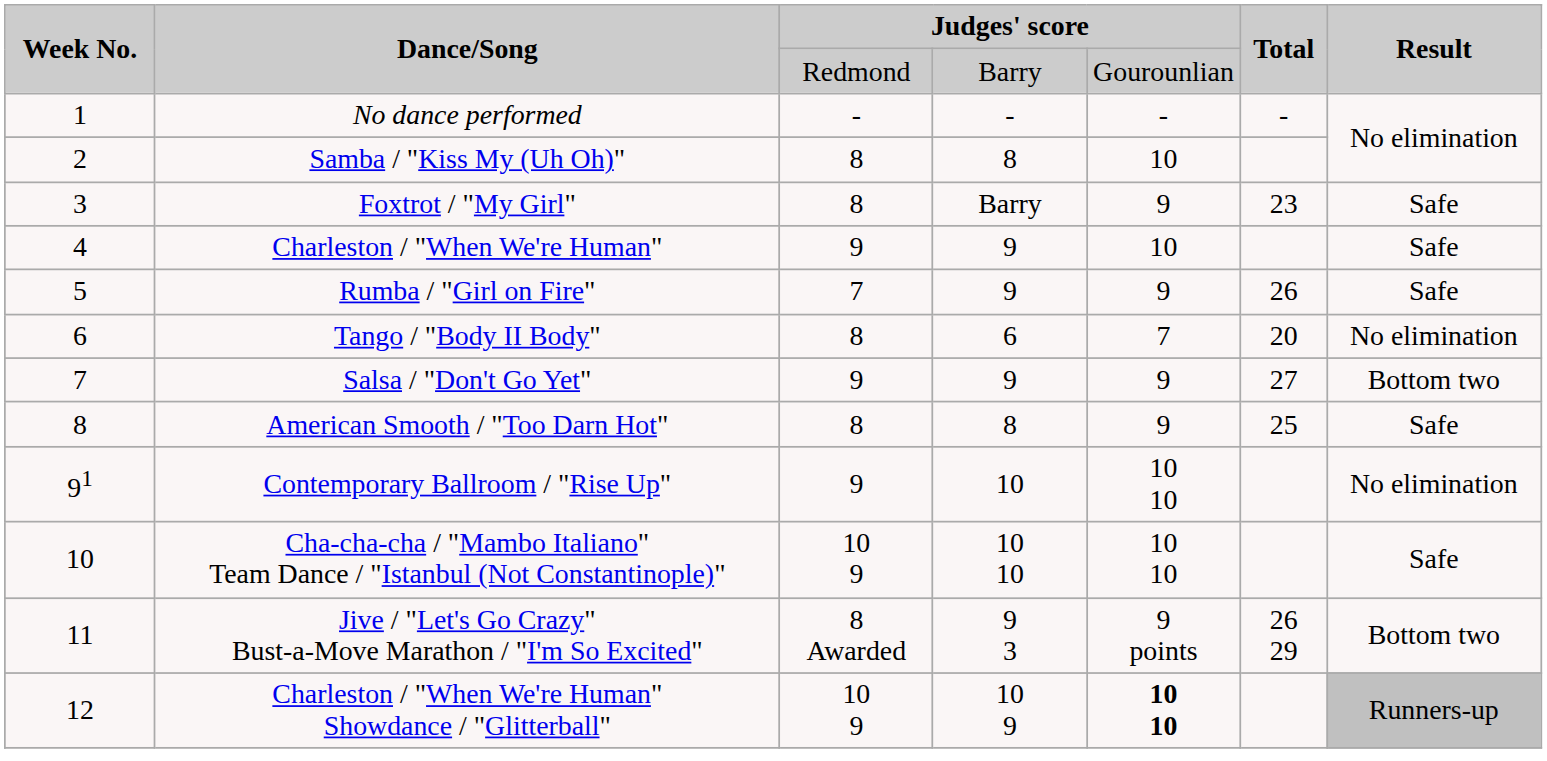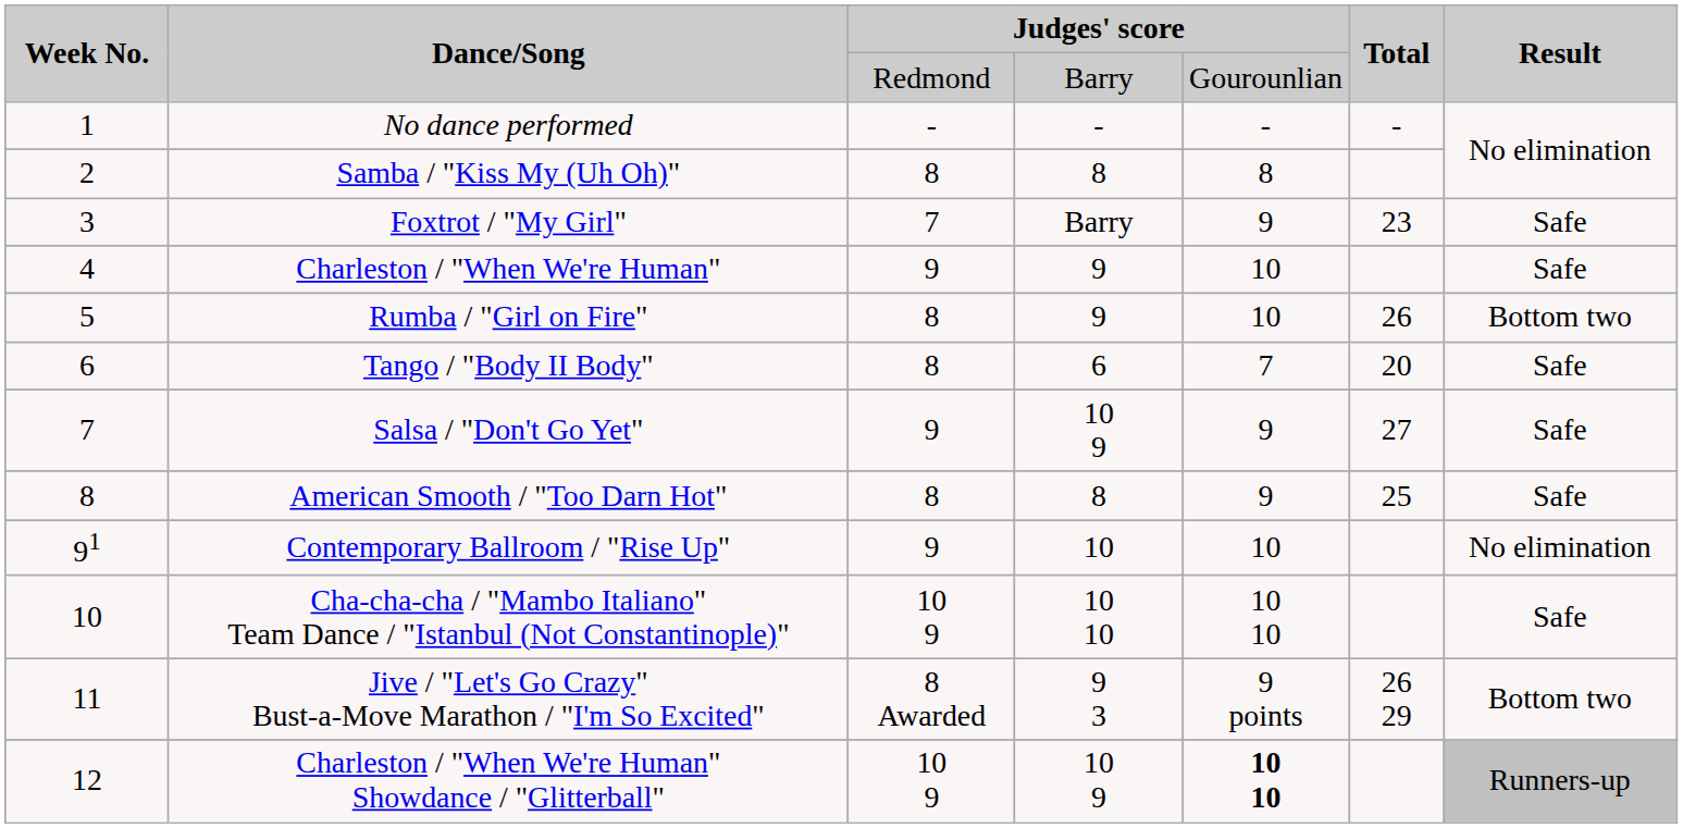Samba / "Kiss My (Uh Oh)" | column 5: 10 -> 8
Foxtrot / "My Girl" | column 3: 8 -> 7
Rumba / "Girl on Fire" | column 3: 7 -> 8
Rumba / "Girl on Fire" | column 5: 9 -> 10
Rumba / "Girl on Fire" | Result: Safe -> Bottom two
Tango / "Body II Body" | Result: No elimination -> Safe
Salsa / "Don't Go Yet" | column 4: 9 -> 10 9
Salsa / "Don't Go Yet" | Result: Bottom two -> Safe
Contemporary Ballroom / "Rise Up" | column 5: 10 10 -> 10
